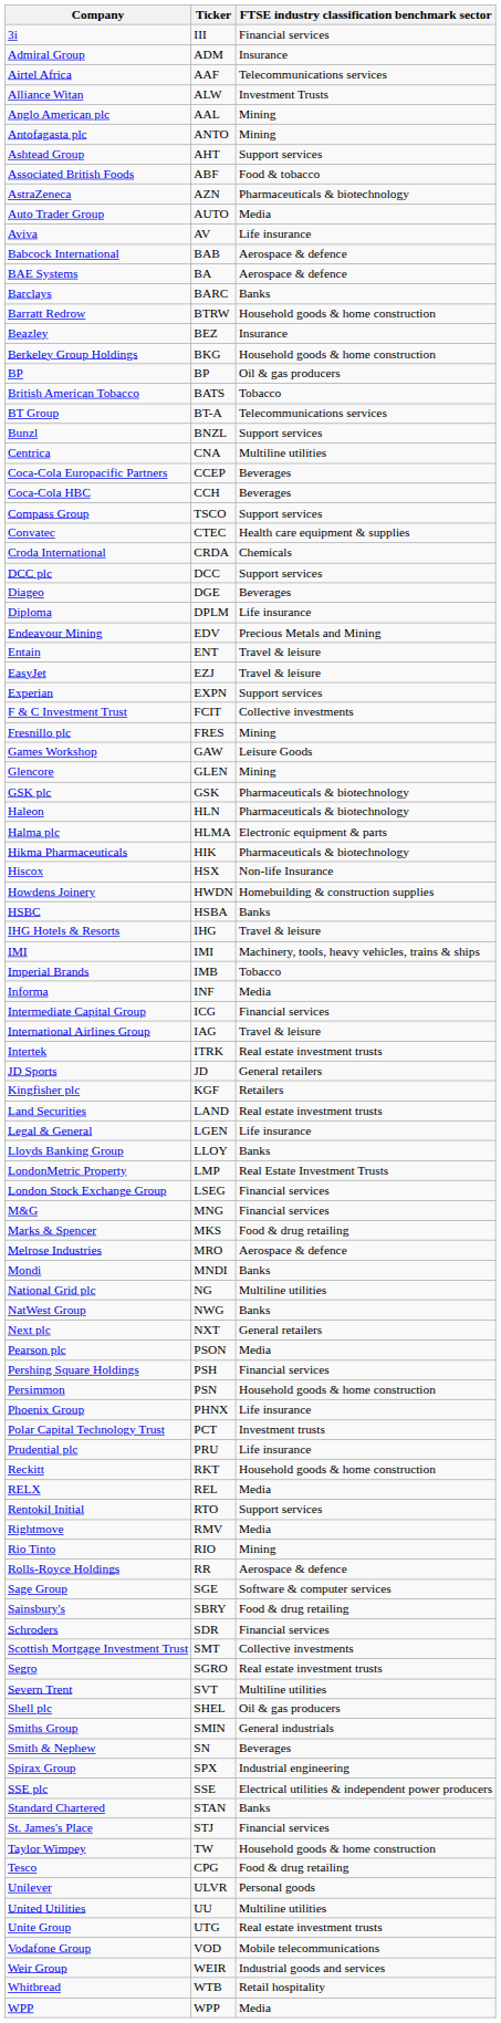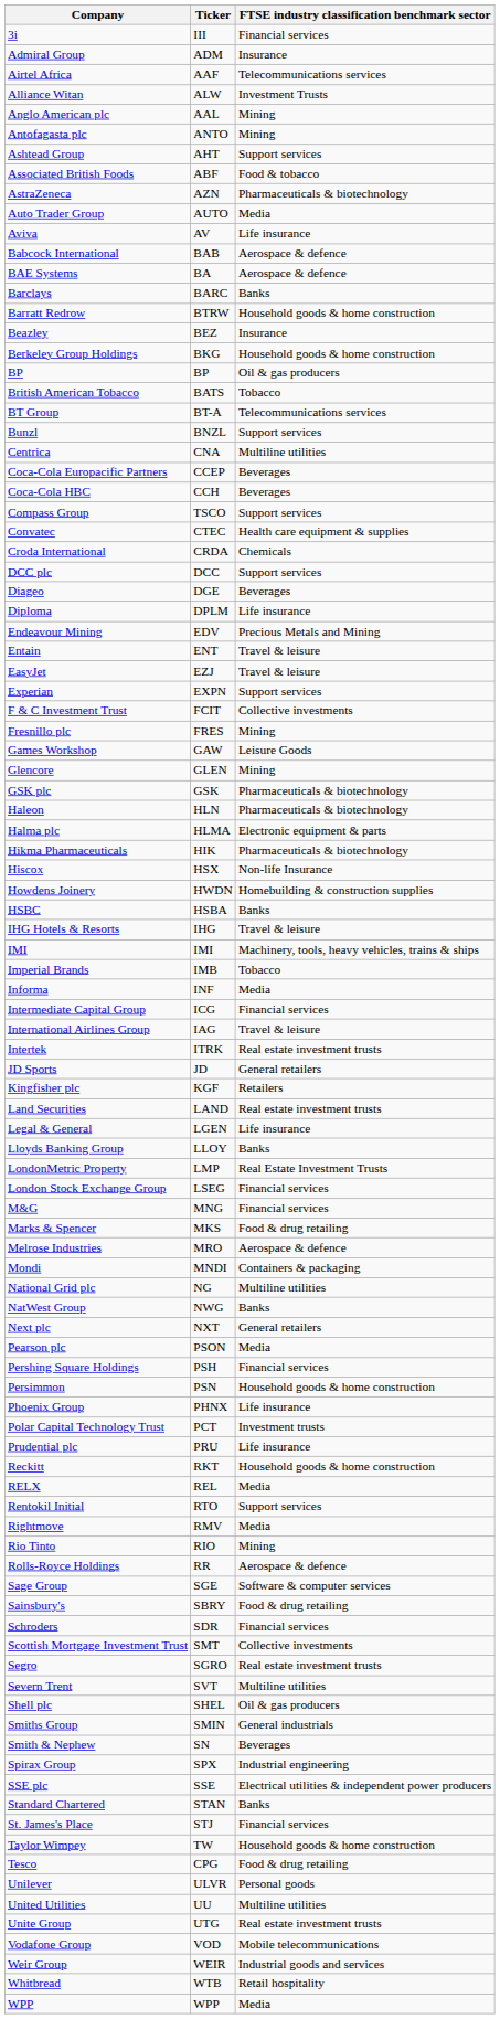Mondi | FTSE industry classification benchmark sector: Banks -> Containers & packaging
